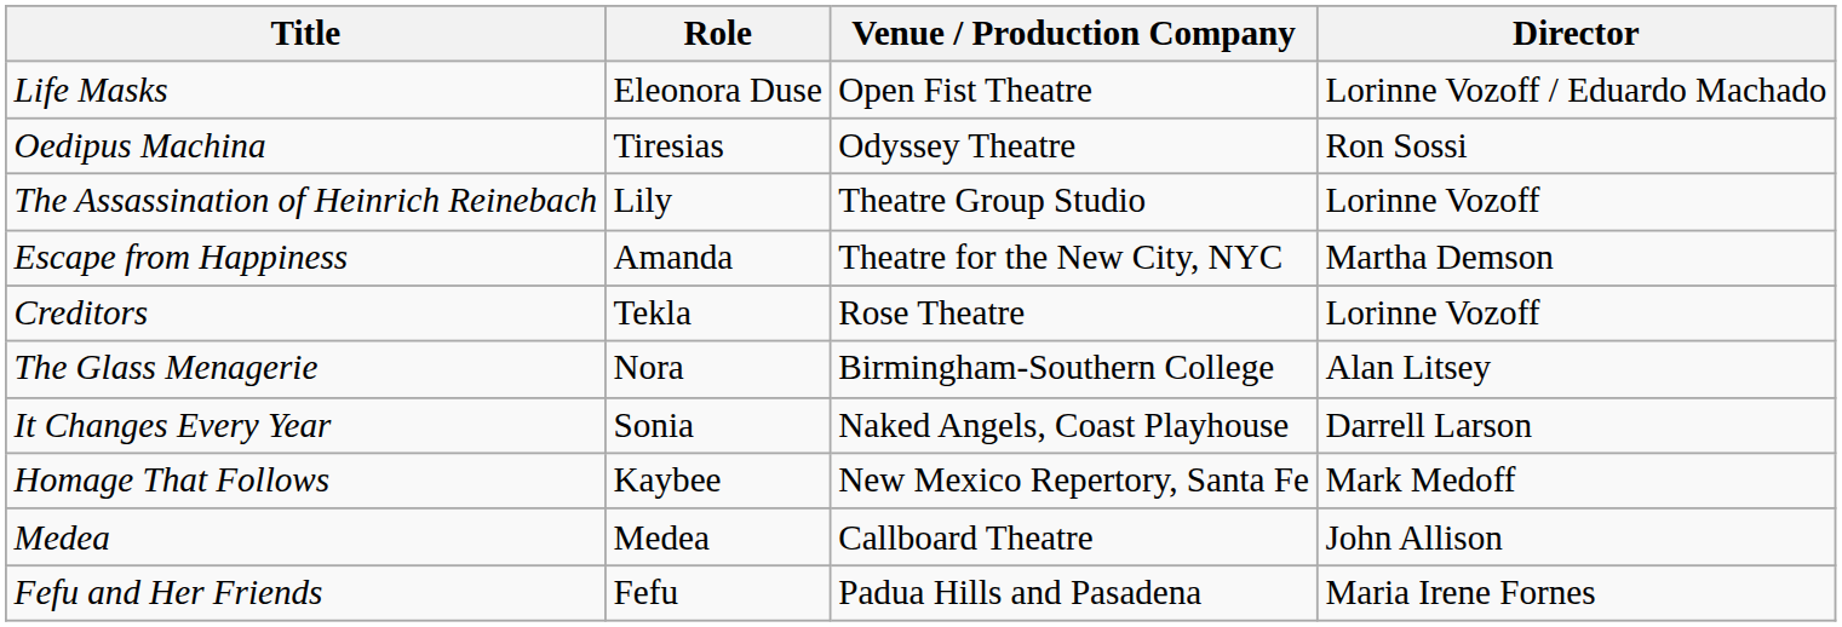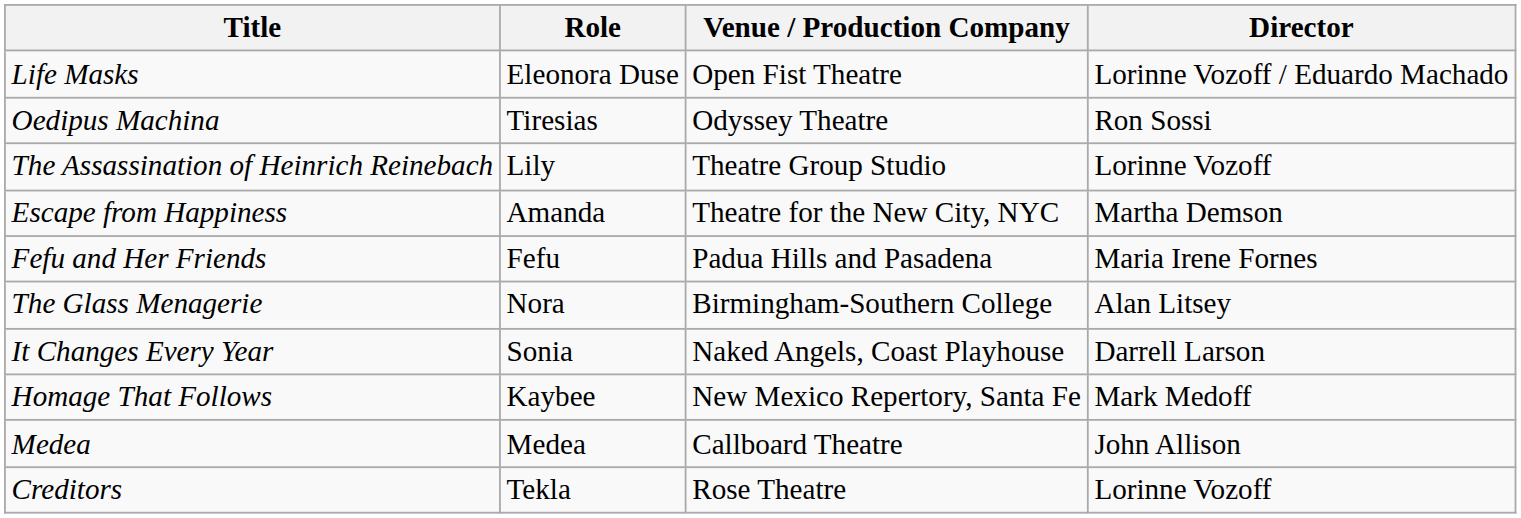rows swapped: Creditors <-> Fefu and Her Friends
